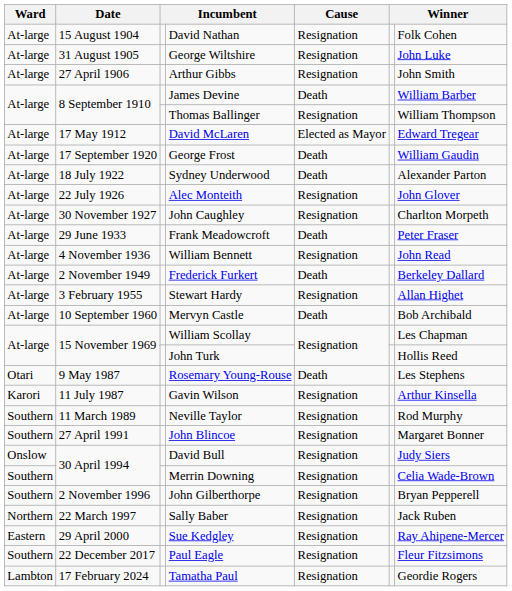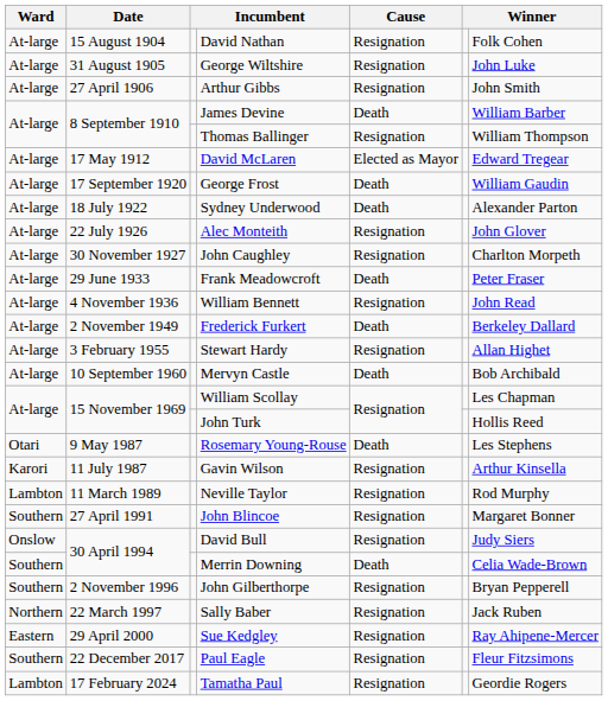Neville Taylor | Ward: Southern -> Lambton
Merrin Downing | Cause: Resignation -> Death
